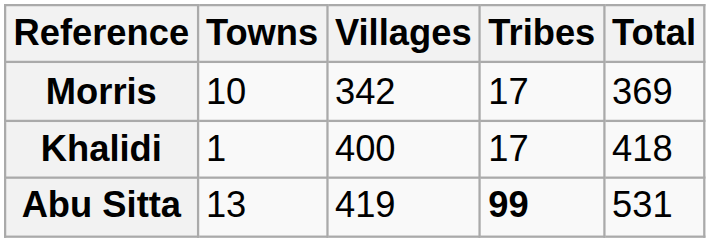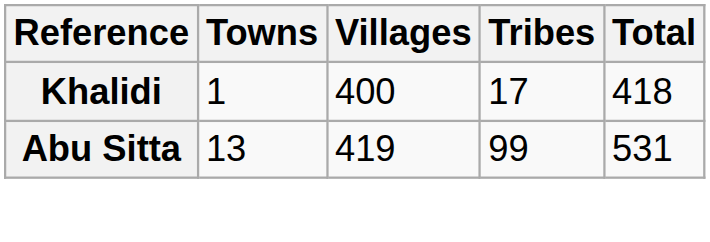- row: Morris | 10 | 342 | 17 | 369
Abu Sitta | Tribes: bold -> normal
